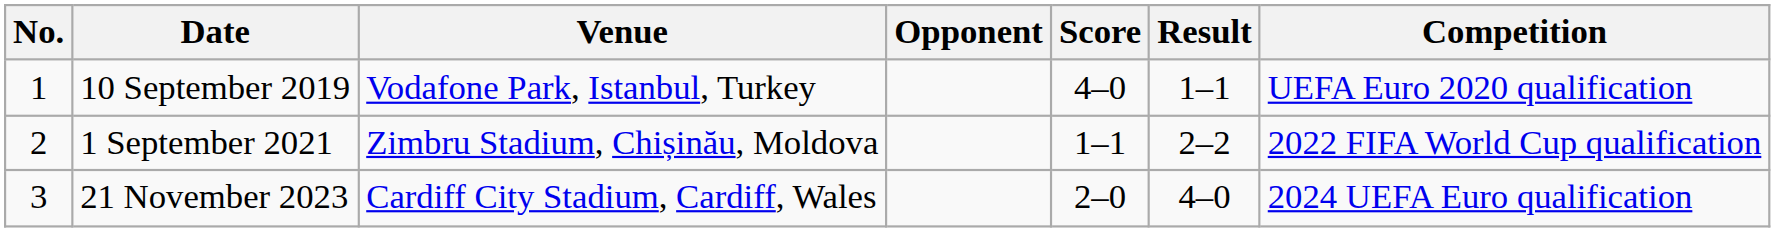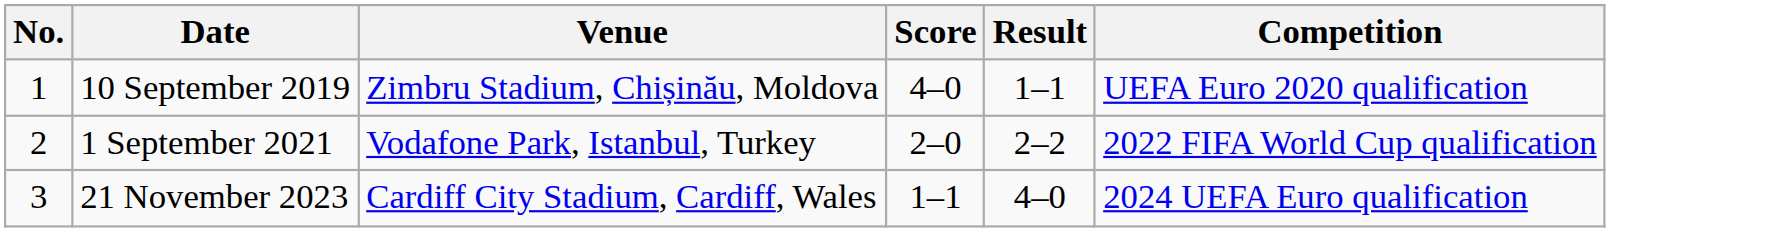- column: Opponent
10 September 2019 | Venue: Vodafone Park, Istanbul, Turkey -> Zimbru Stadium, Chișinău, Moldova
1 September 2021 | Venue: Zimbru Stadium, Chișinău, Moldova -> Vodafone Park, Istanbul, Turkey
1 September 2021 | Score: 1–1 -> 2–0
21 November 2023 | Score: 2–0 -> 1–1
